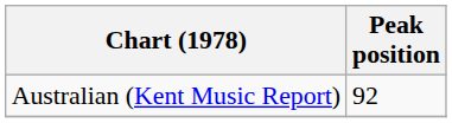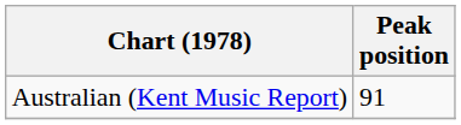Australian (Kent Music Report) | Peak position: 92 -> 91
